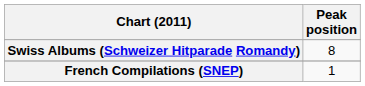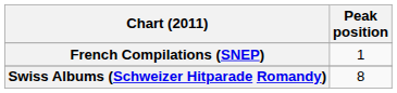rows swapped: French Compilations (SNEP) <-> Swiss Albums (Schweizer Hitparade Romandy)
